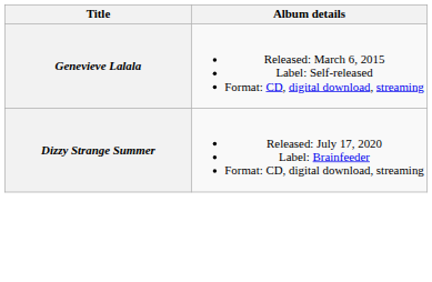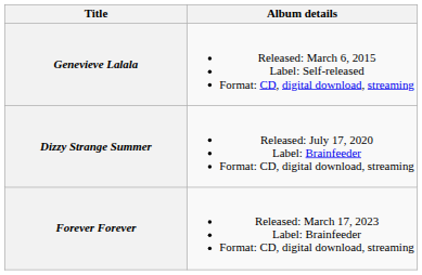+ row: Forever Forever | Released: March 17, 2023 Label: Brainfeeder Format: CD, digital download, streaming
